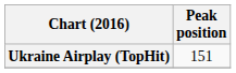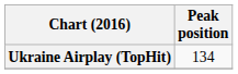Ukraine Airplay (TopHit) | Peak position: 151 -> 134
